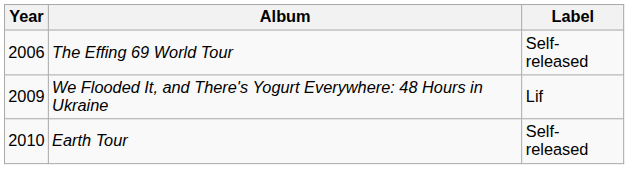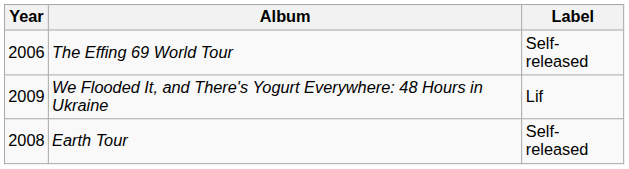Earth Tour | Year: 2010 -> 2008
